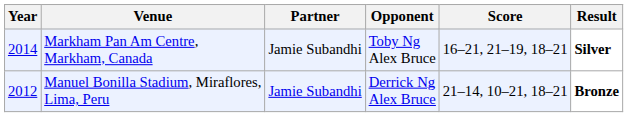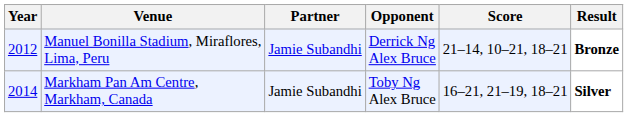rows swapped: Manuel Bonilla Stadium, Miraflores, Lima, Peru <-> Markham Pan Am Centre, Markham, Canada
